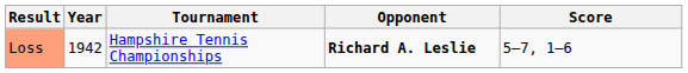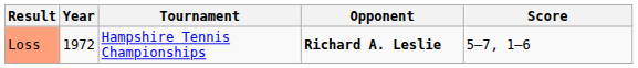Loss | Year: 1942 -> 1972
